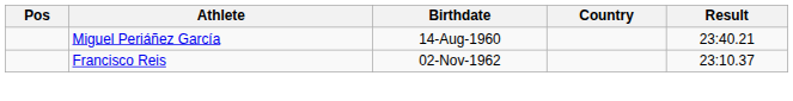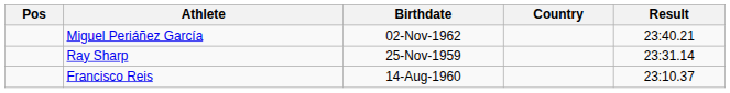Miguel Periáñez García | Birthdate: 14-Aug-1960 -> 02-Nov-1962
+ row: Ray Sharp | 25-Nov-1959 | 23:31.14
Francisco Reis | Birthdate: 02-Nov-1962 -> 14-Aug-1960
